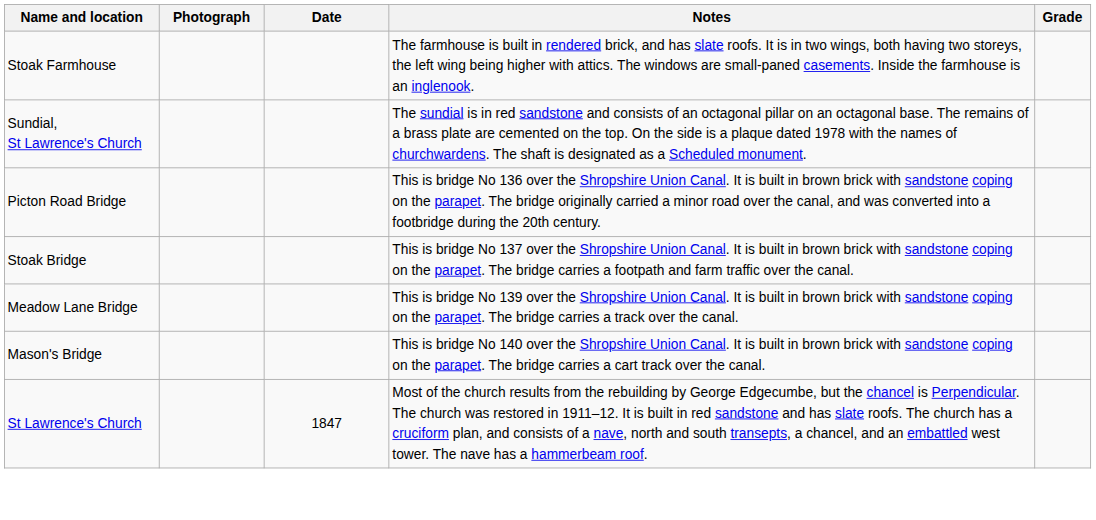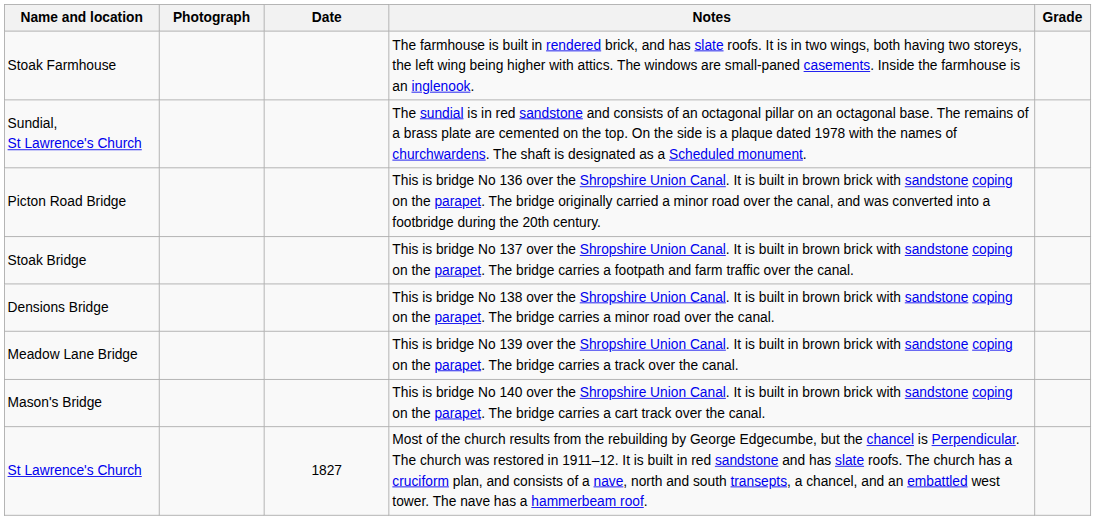+ row: Densions Bridge | This is bridge No 138 over the Shropshire Union Canal. It is built in brown brick with sandstone coping on the parapet. The bridge carries a minor road over the canal.
St Lawrence's Church | Date: 1847 -> 1827
